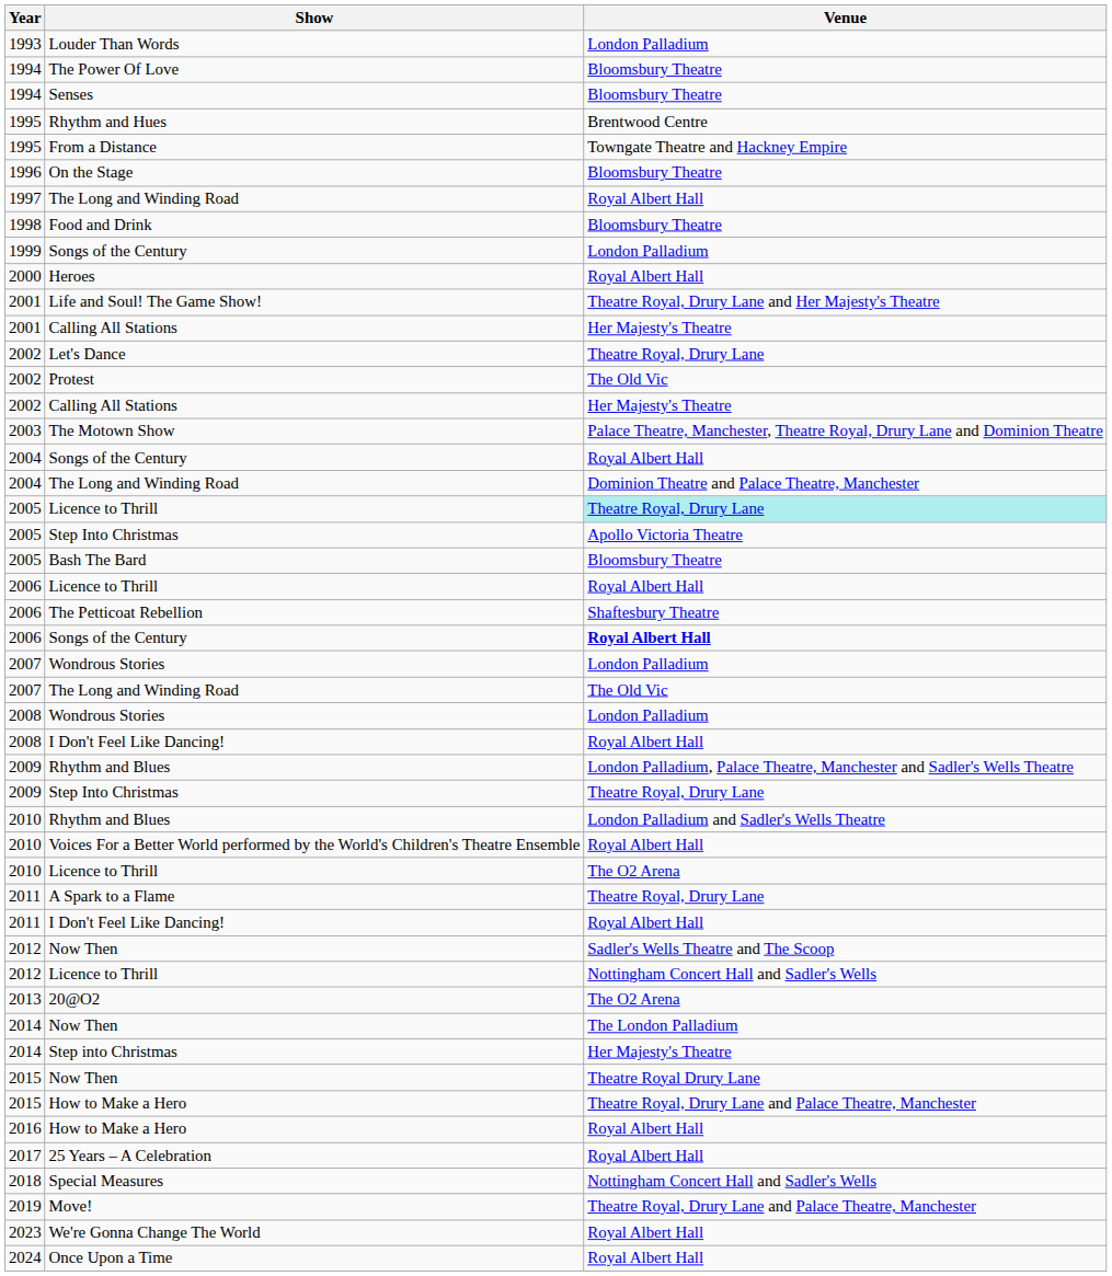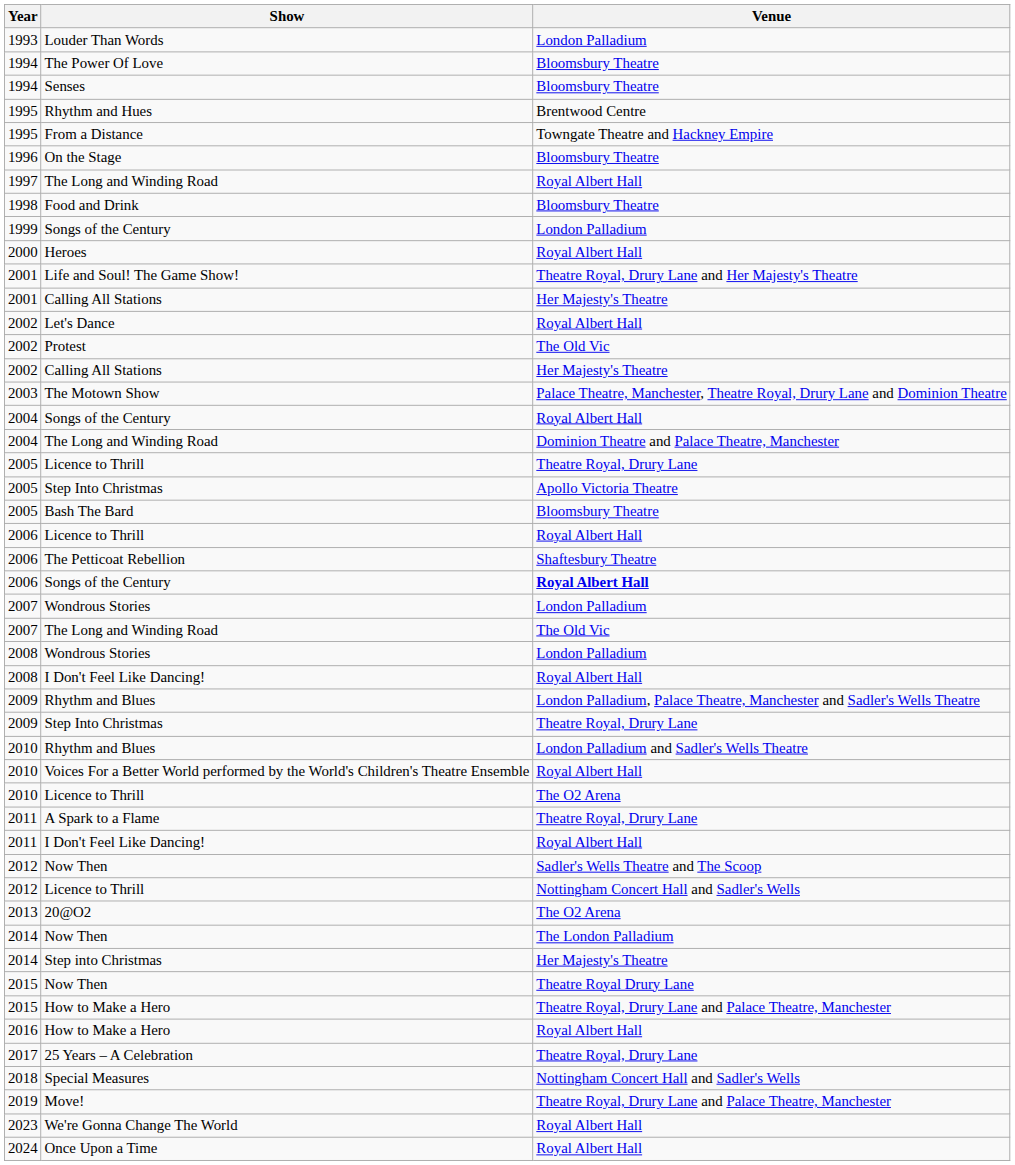Let's Dance | Venue: Theatre Royal, Drury Lane -> Royal Albert Hall
2005 / Licence to Thrill | Venue: paleturquoise background -> no background
25 Years – A Celebration | Venue: Royal Albert Hall -> Theatre Royal, Drury Lane
